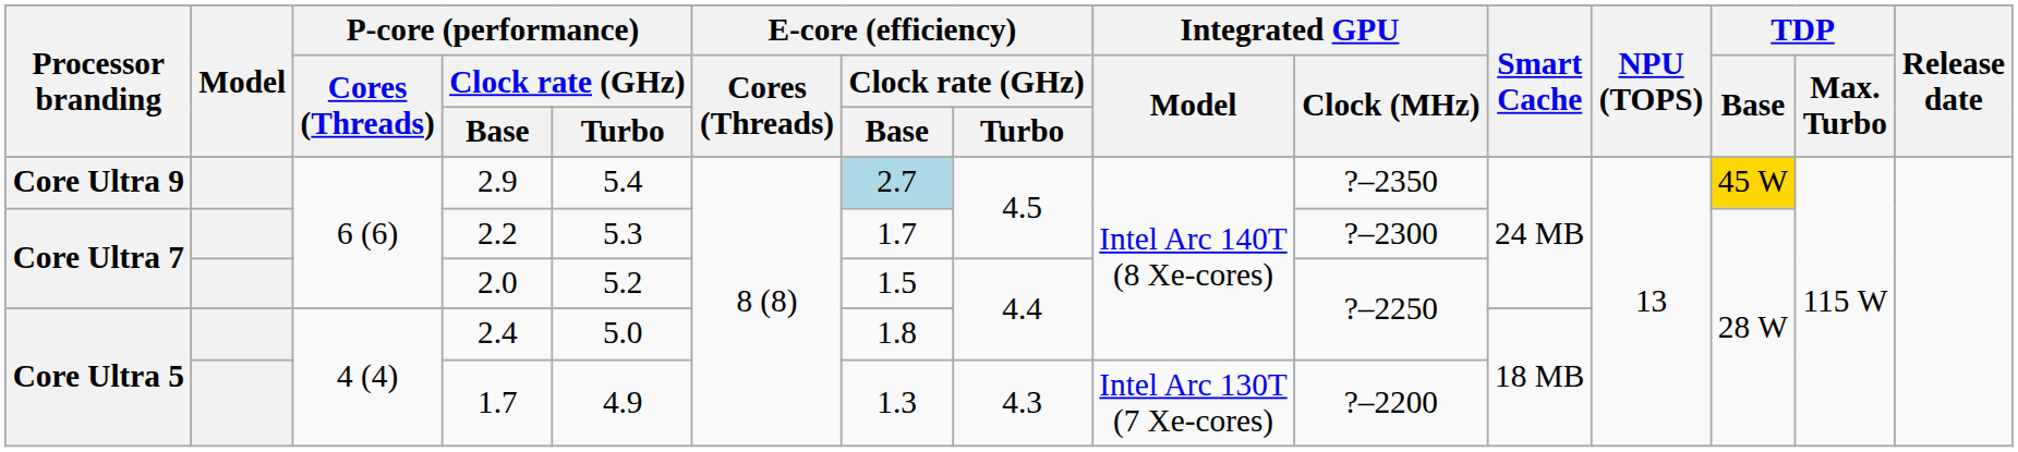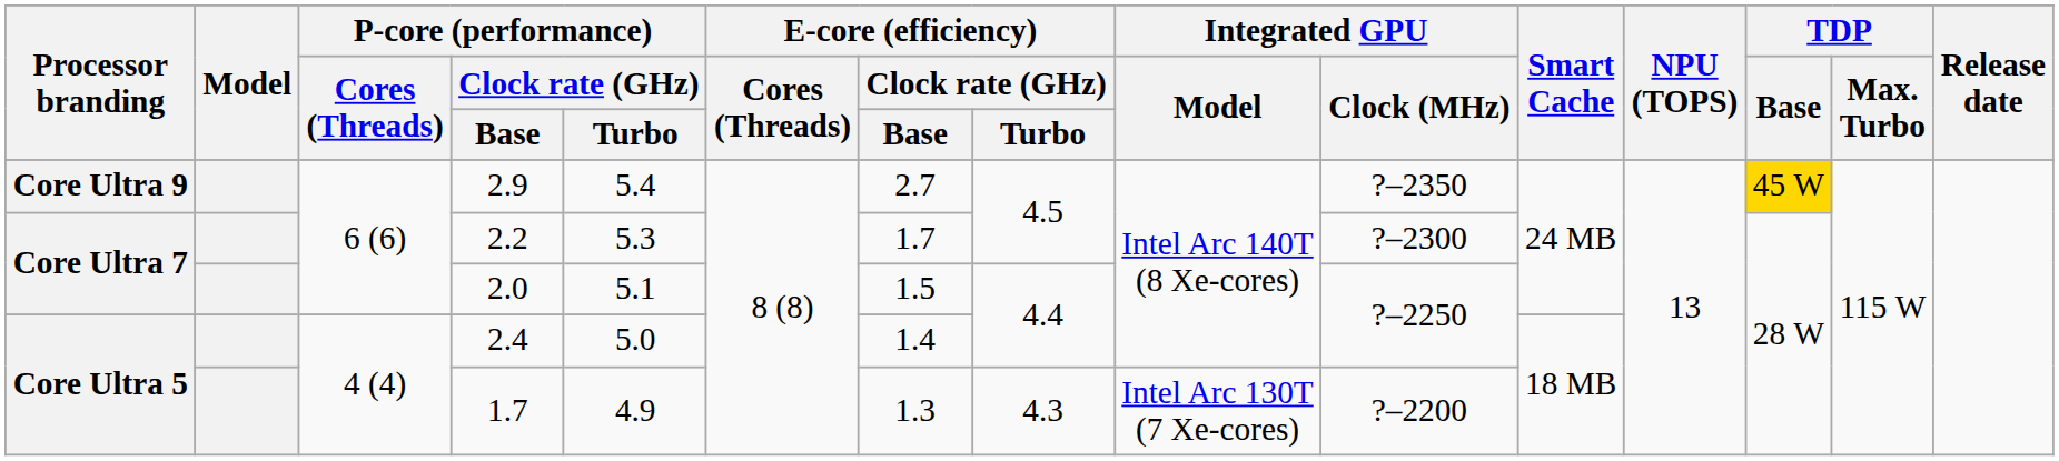2.9 | E-core (efficiency) / Clock rate (GHz) / Base: lightblue background -> no background
2.0 | P-core (performance) / Clock rate (GHz) / Turbo: 5.2 -> 5.1
2.4 | E-core (efficiency) / Clock rate (GHz) / Base: 1.8 -> 1.4
